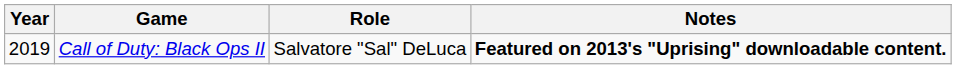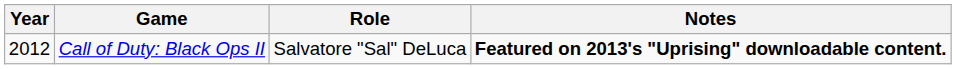Call of Duty: Black Ops II | Year: 2019 -> 2012
